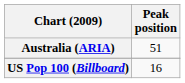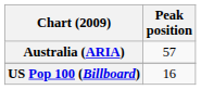Australia (ARIA) | Peak position: 51 -> 57
